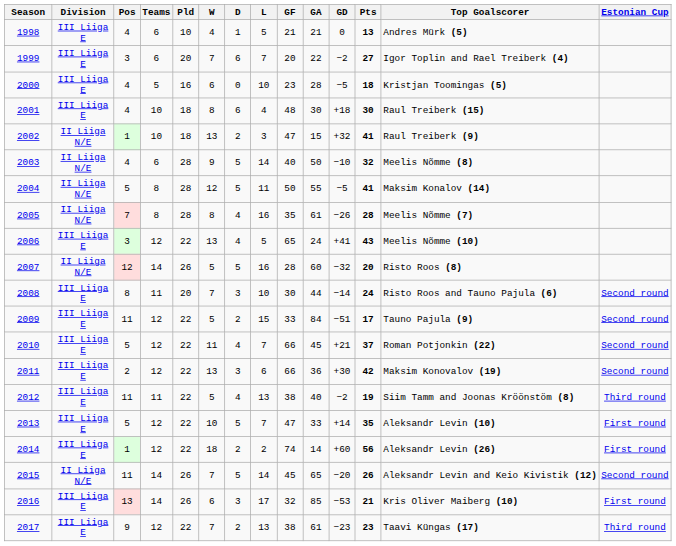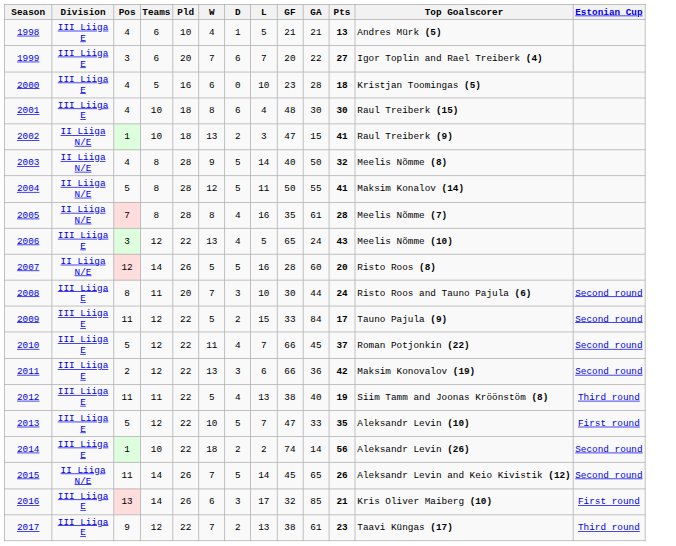- column: GD | 0 | −2 | −5 | +18 | +32 | −10 | −5 | −26 | +41 | −32 | −14 | −51 | +21 | +30 | −2 | +14 | +60 | −20 | −53 | −23
2003 | Teams: 6 -> 8
2014 | Teams: 12 -> 10
2014 | Estonian Cup: First round -> Second round
